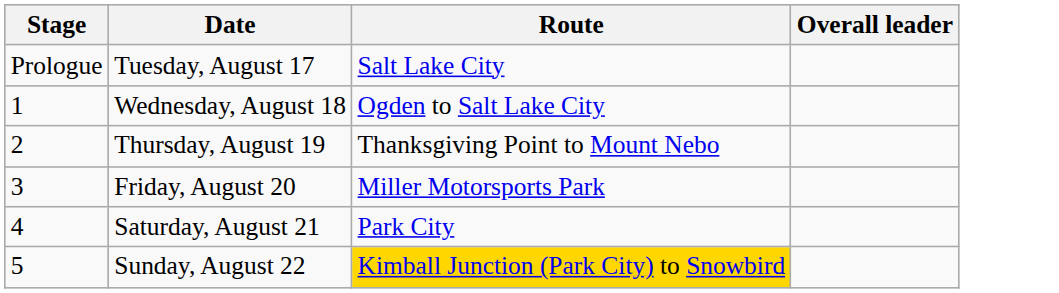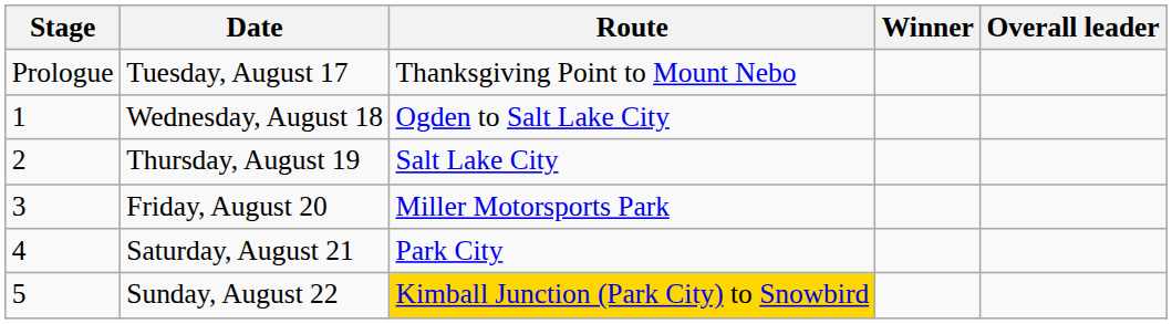+ column: Winner
Tuesday, August 17 | Route: Salt Lake City -> Thanksgiving Point to Mount Nebo
Thursday, August 19 | Route: Thanksgiving Point to Mount Nebo -> Salt Lake City
